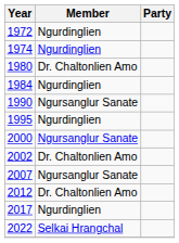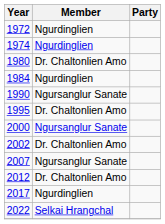1995 | Member: Ngurdinglien -> Dr. Chaltonlien Amo
